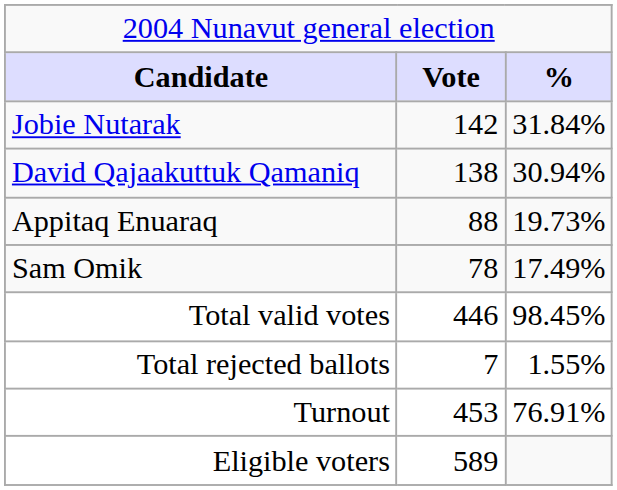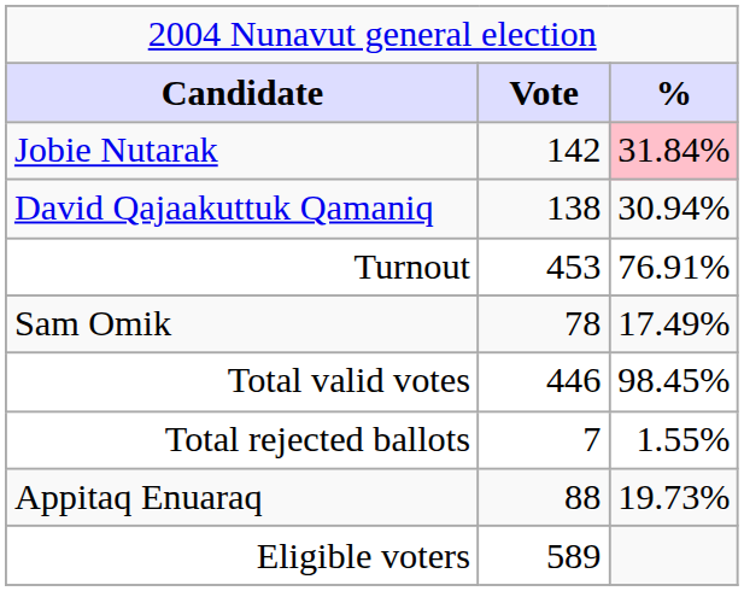Jobie Nutarak | column 3: no background -> pink background
rows swapped: Appitaq Enuaraq <-> Turnout
